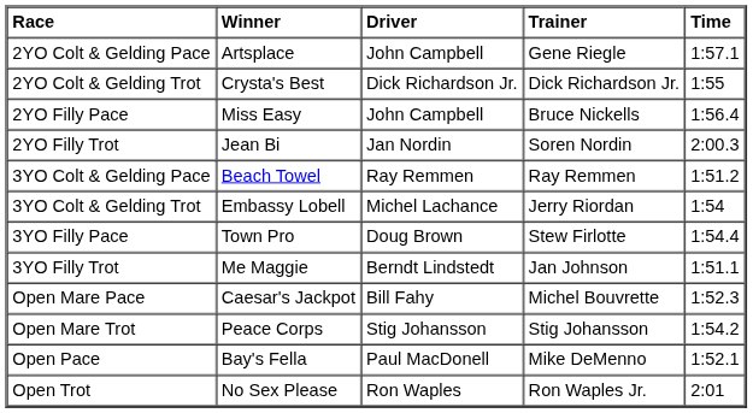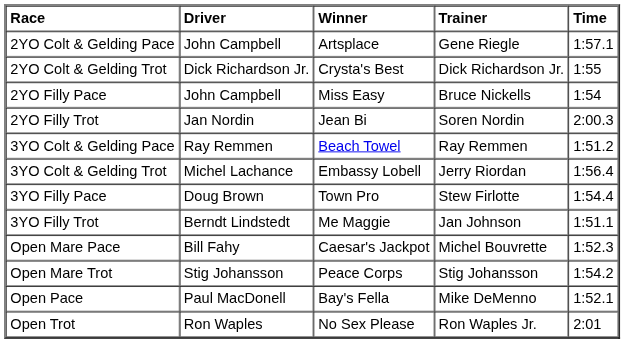columns swapped: Winner <-> Driver
2YO Filly Pace | Time: 1:56.4 -> 1:54
3YO Colt & Gelding Trot | Time: 1:54 -> 1:56.4
